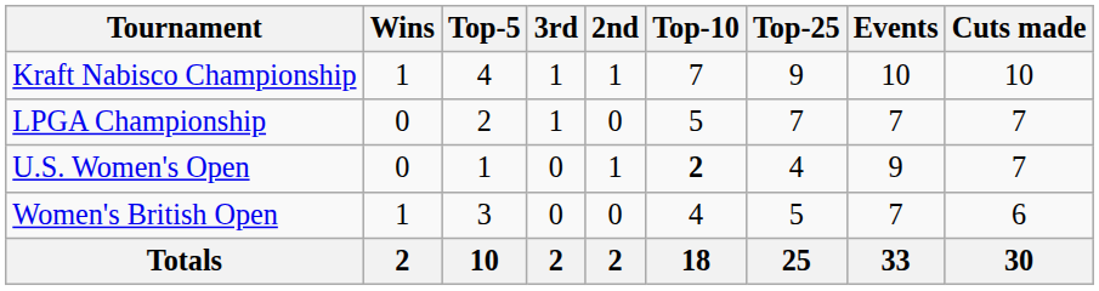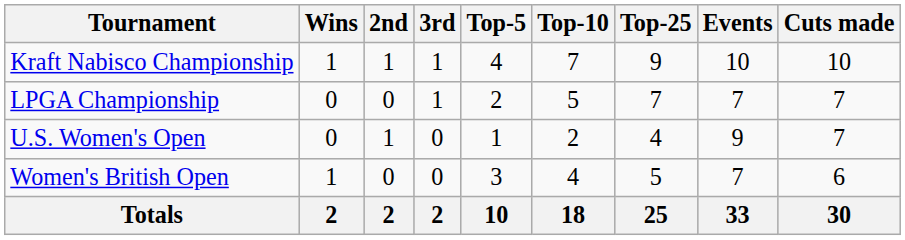columns swapped: 2nd <-> Top-5
U.S. Women's Open | Top-10: bold -> normal
